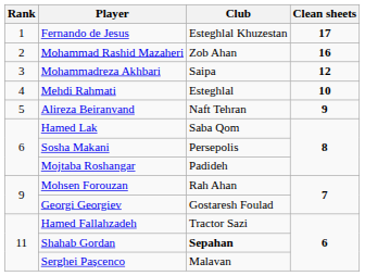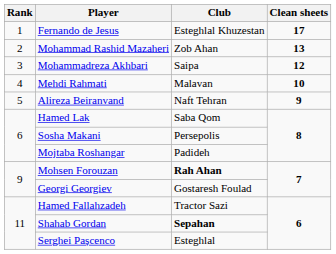Mohammad Rashid Mazaheri | Clean sheets: 16 -> 13
Mehdi Rahmati | Club: Esteghlal -> Malavan
Mohsen Forouzan | Club: normal -> bold
Serghei Pașcenco | Club: Malavan -> Esteghlal
